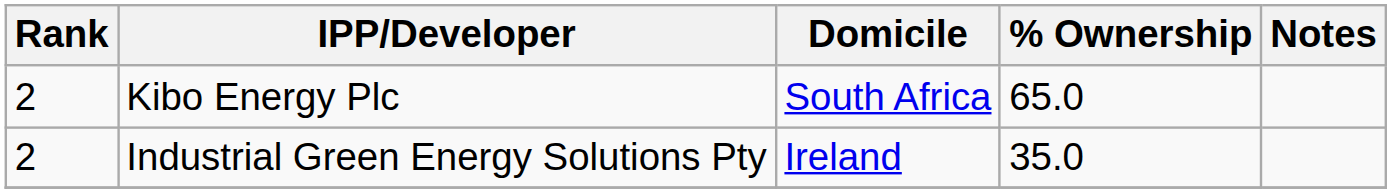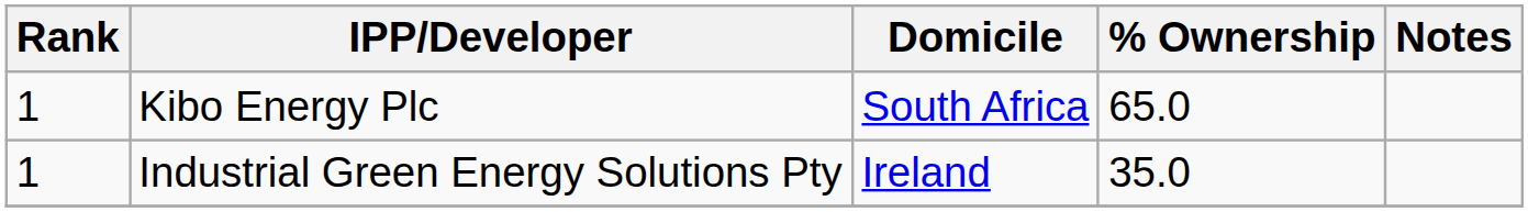Kibo Energy Plc | Rank: 2 -> 1
Industrial Green Energy Solutions Pty | Rank: 2 -> 1
